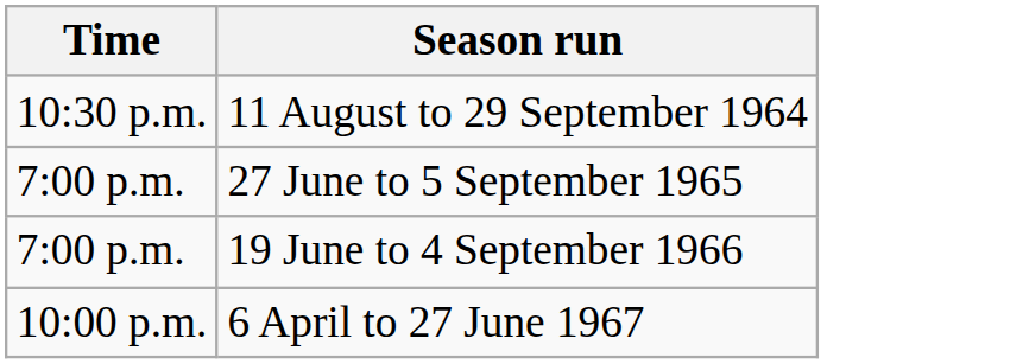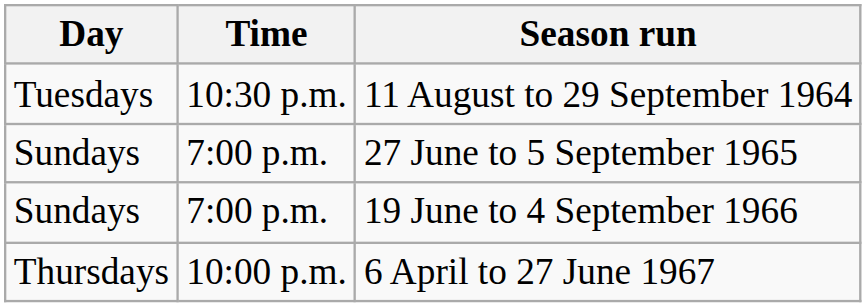+ column: Day | Tuesdays | Sundays | Sundays | Thursdays
